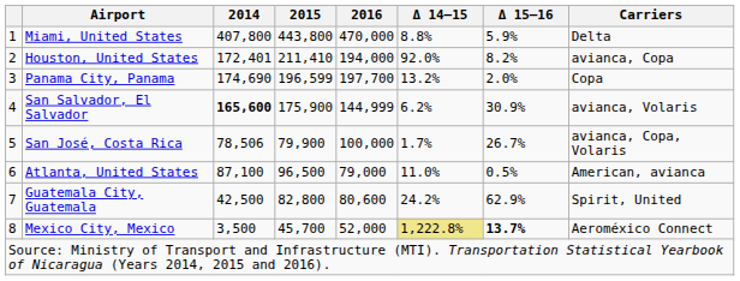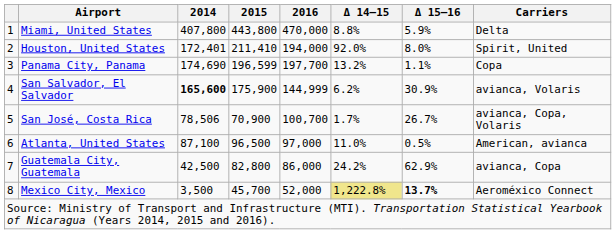Houston, United States | Δ 15–16: 8.2% -> 8.0%
Houston, United States | Carriers: avianca, Copa -> Spirit, United
Panama City, Panama | Δ 15–16: 2.0% -> 1.1%
San José, Costa Rica | 2015: 79,900 -> 70,900
San José, Costa Rica | 2016: 100,000 -> 100,700
Atlanta, United States | 2016: 79,000 -> 97,000
Guatemala City, Guatemala | 2016: 80,600 -> 86,000
Guatemala City, Guatemala | Carriers: Spirit, United -> avianca, Copa
